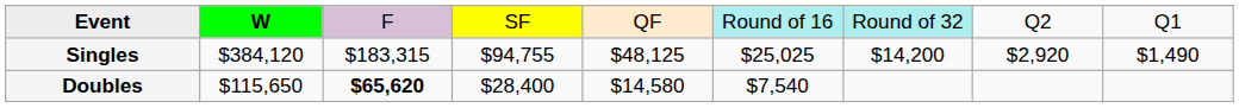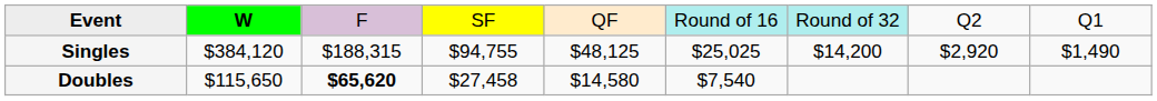Singles | column 3: $183,315 -> $188,315
Doubles | column 4: $28,400 -> $27,458
